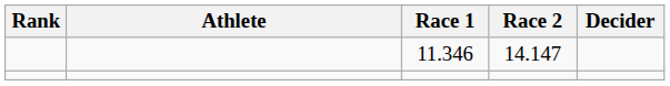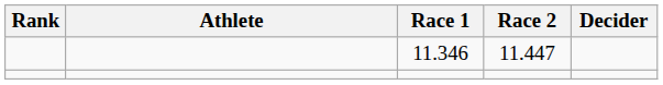11.346 | Race 2: 14.147 -> 11.447
